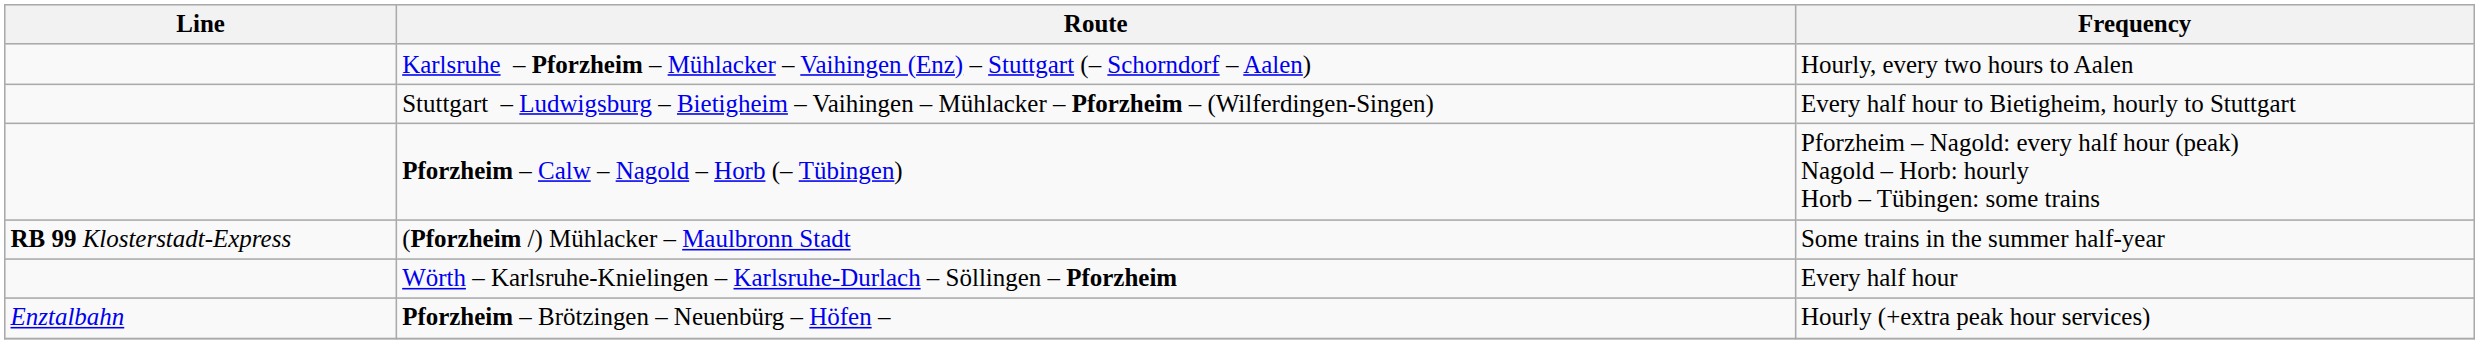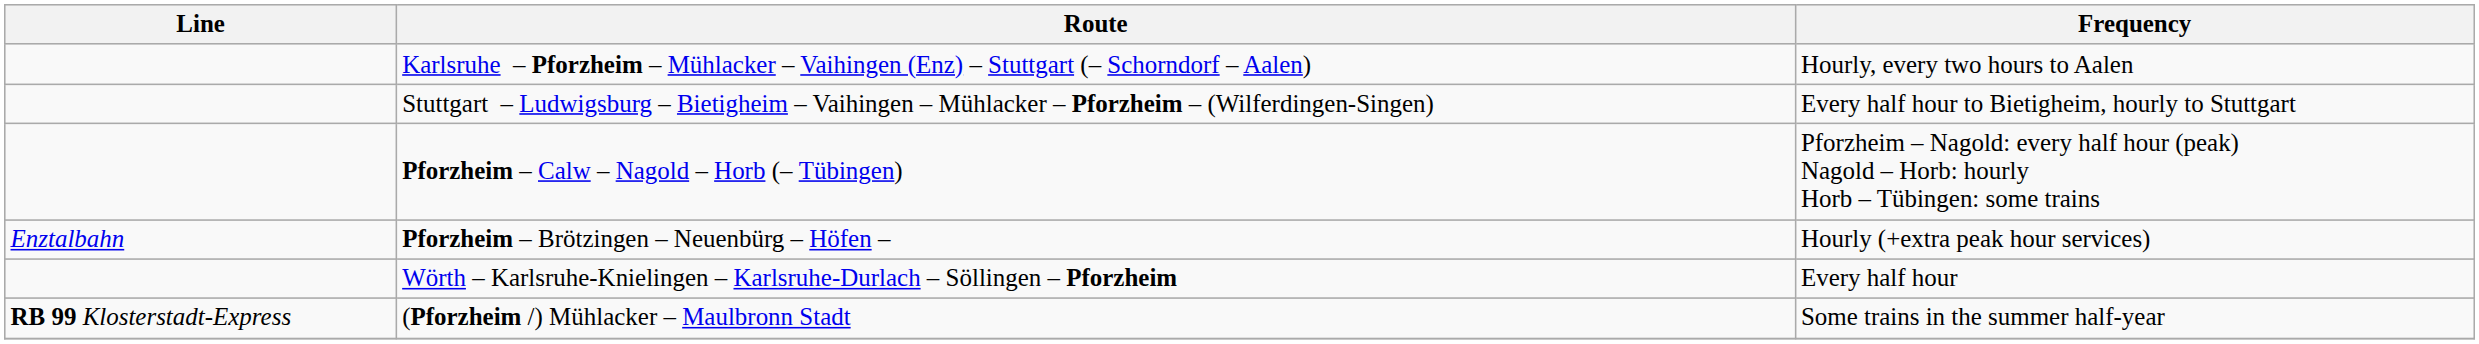rows swapped: (Pforzheim /) Mühlacker – Maulbronn Stadt <-> Pforzheim – Brötzingen – Neuenbürg – Höfen –
